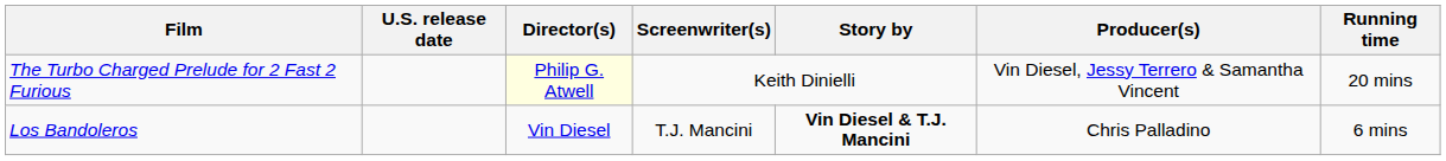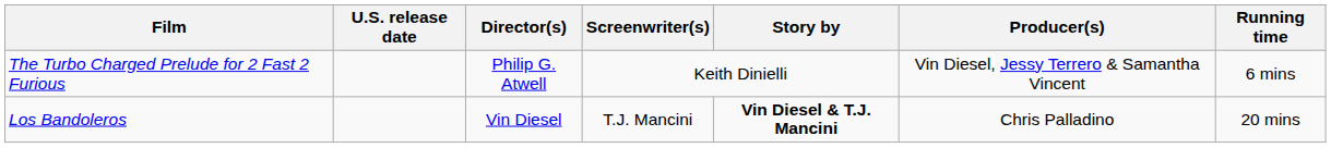The Turbo Charged Prelude for 2 Fast 2 Furious | Director(s): lightyellow background -> no background
The Turbo Charged Prelude for 2 Fast 2 Furious | Running time: 20 mins -> 6 mins
Los Bandoleros | Running time: 6 mins -> 20 mins
